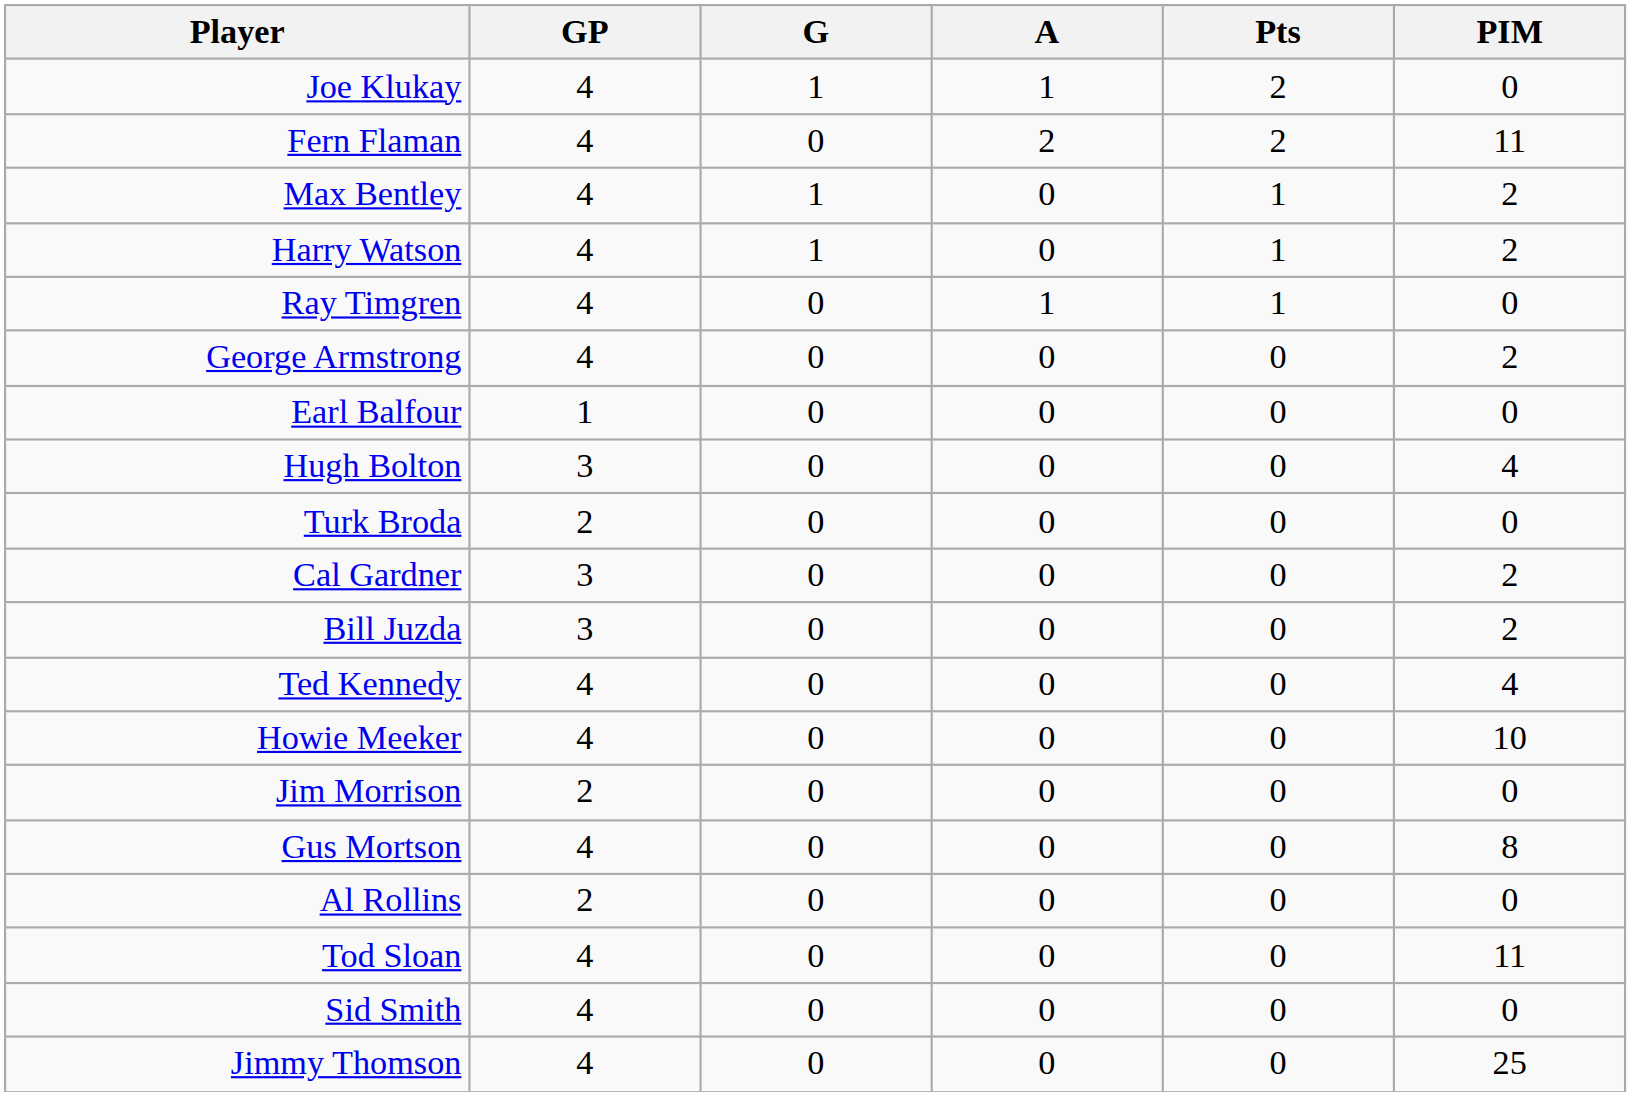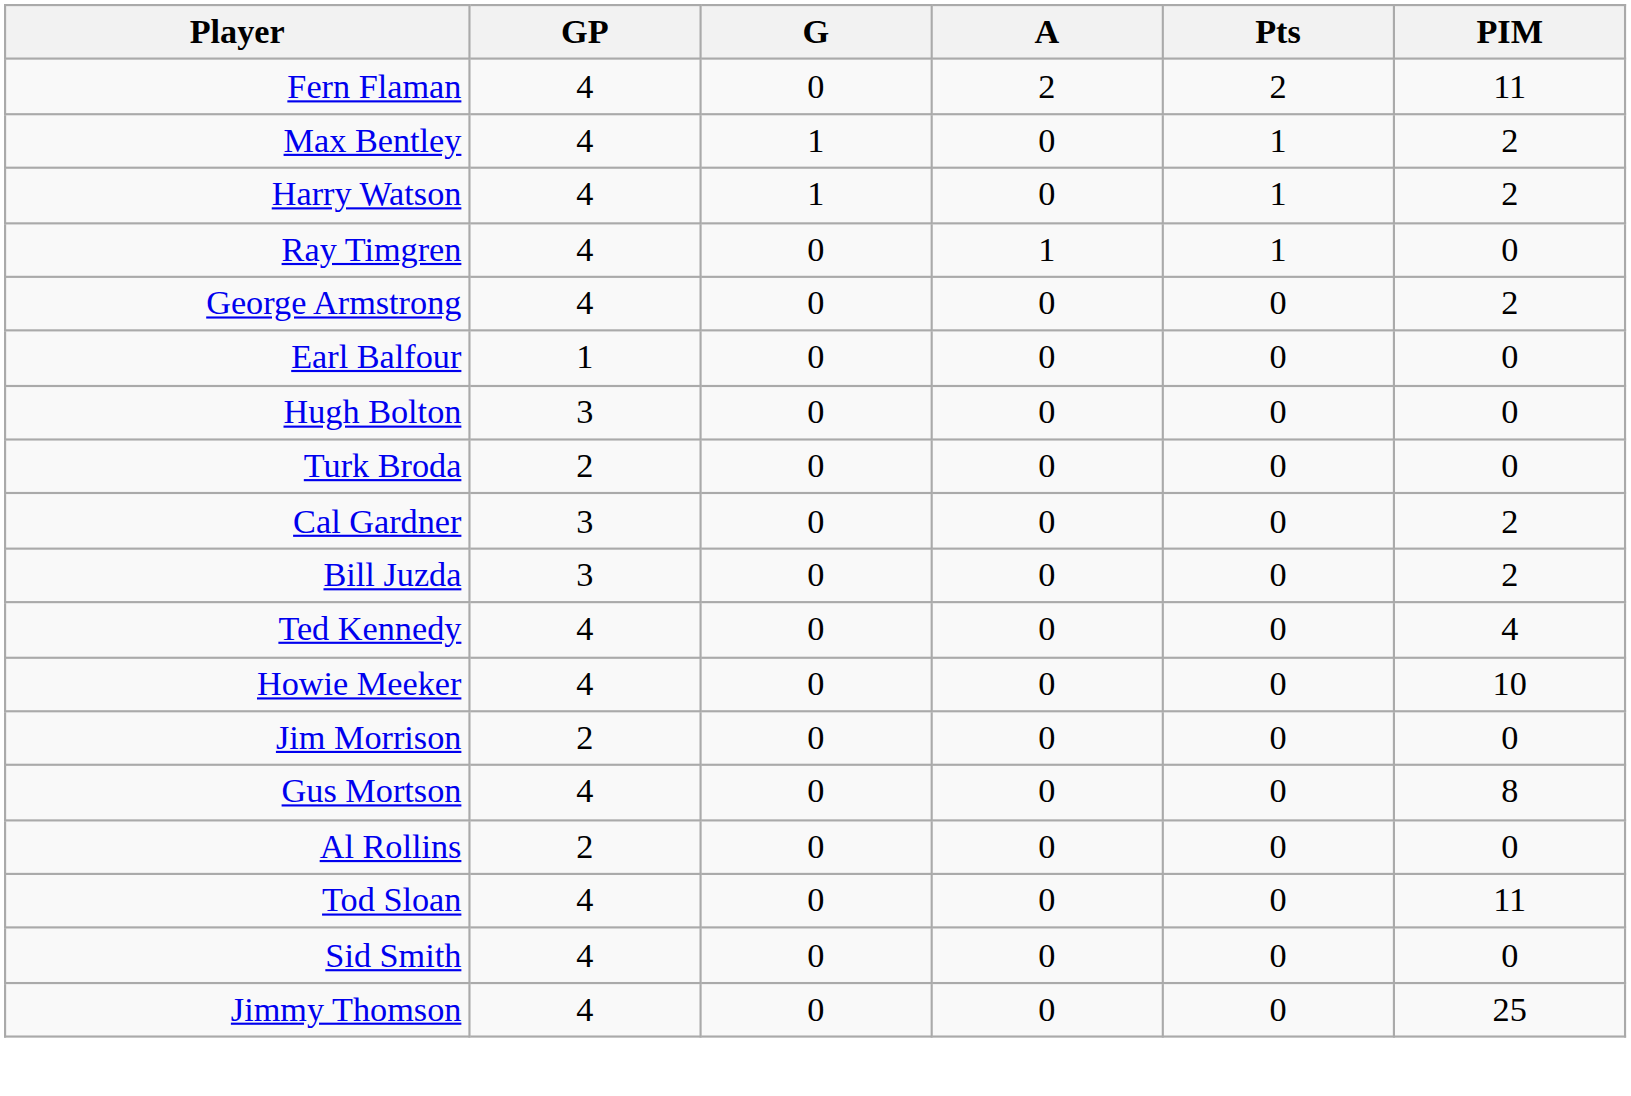- row: Joe Klukay | 4 | 1 | 1 | 2 | 0
Hugh Bolton | PIM: 4 -> 0
